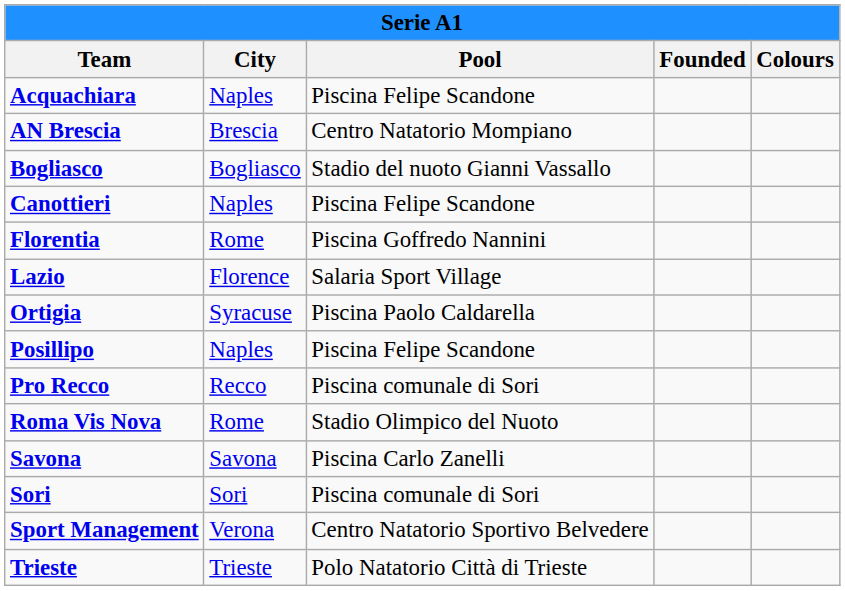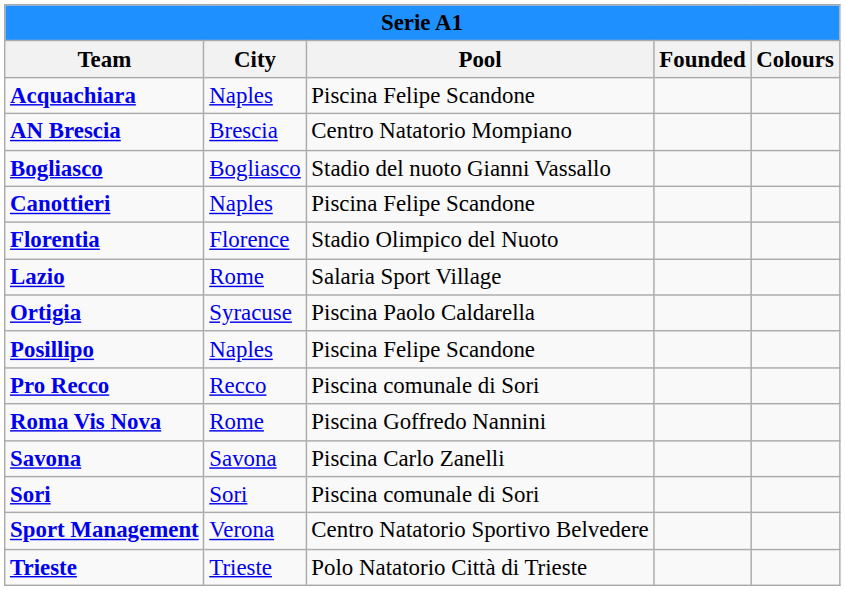Florentia | City: Rome -> Florence
Florentia | Pool: Piscina Goffredo Nannini -> Stadio Olimpico del Nuoto
Lazio | City: Florence -> Rome
Roma Vis Nova | Pool: Stadio Olimpico del Nuoto -> Piscina Goffredo Nannini
